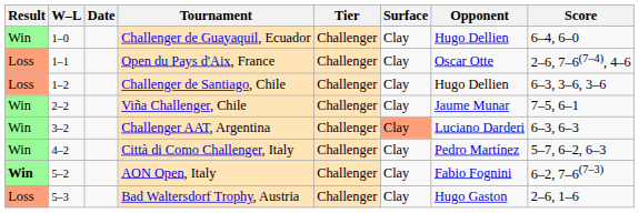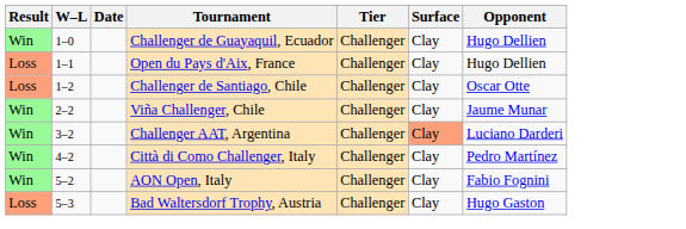- column: Score | 6–4, 6–0 | 2–6, 7–6(7–4), 4–6 | 6–3, 3–6, 3–6 | 7–5, 6–1 | 6–3, 6–3 | 5–7, 6–2, 6–3 | 6–2, 7–6(7–3) | 2–6, 1–6
Open du Pays d'Aix, France | Opponent: Oscar Otte -> Hugo Dellien
Challenger de Santiago, Chile | Opponent: Hugo Dellien -> Oscar Otte
AON Open, Italy | Result: bold -> normal
